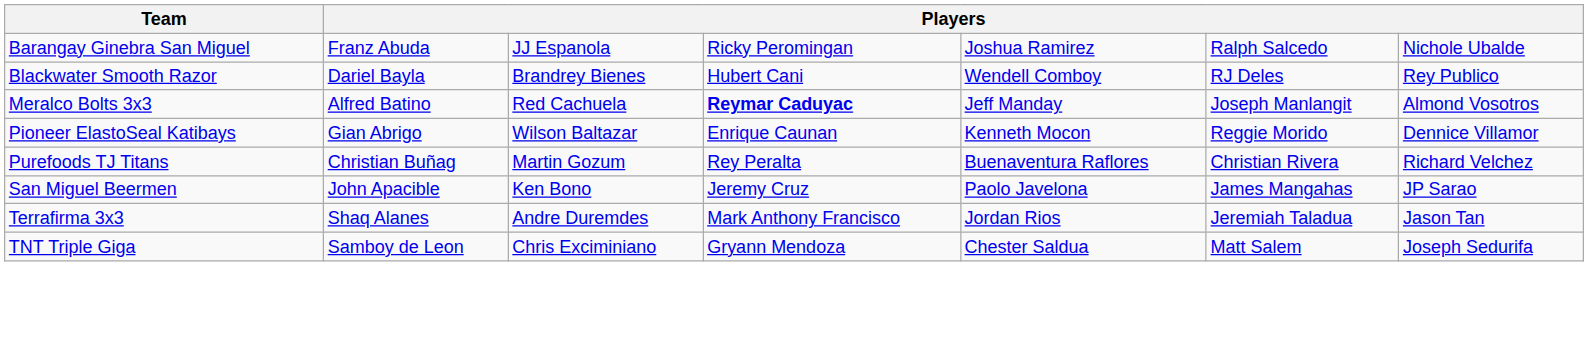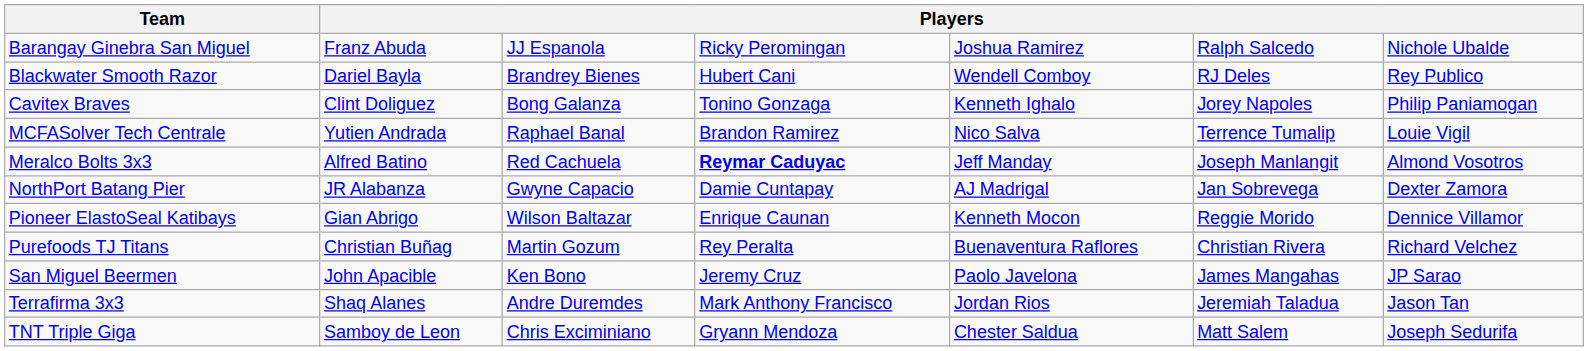+ row: Cavitex Braves | Clint Doliguez | Bong Galanza | Tonino Gonzaga | Kenneth Ighalo | Jorey Napoles | Philip Paniamogan
+ row: MCFASolver Tech Centrale | Yutien Andrada | Raphael Banal | Brandon Ramirez | Nico Salva | Terrence Tumalip | Louie Vigil
+ row: NorthPort Batang Pier | JR Alabanza | Gwyne Capacio | Damie Cuntapay | AJ Madrigal | Jan Sobrevega | Dexter Zamora
